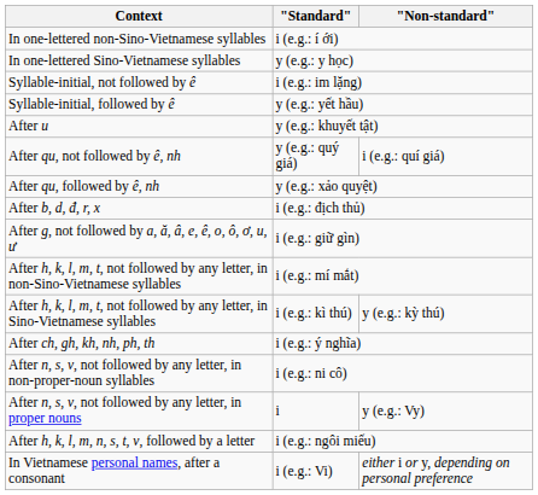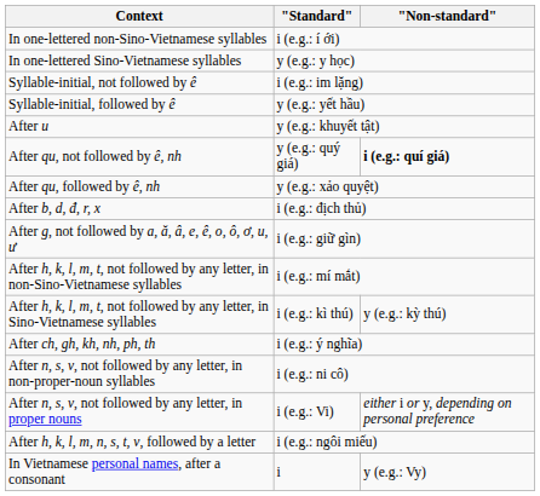After qu, not followed by ê, nh | "Non-standard": normal -> bold
After n, s, v, not followed by any letter, in proper nouns | "Standard": i -> i (e.g.: Vi)
After n, s, v, not followed by any letter, in proper nouns | "Non-standard": y (e.g.: Vy) -> either i or y, depending on personal preference
In Vietnamese personal names, after a consonant | "Standard": i (e.g.: Vi) -> i
In Vietnamese personal names, after a consonant | "Non-standard": either i or y, depending on personal preference -> y (e.g.: Vy)
